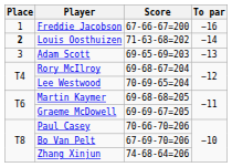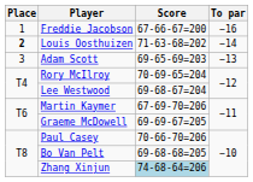Rory McIlroy | Score: 69-68-67=204 -> 70-69-65=204
Lee Westwood | Score: 70-69-65=204 -> 69-68-67=204
Martin Kaymer | Score: 69-68-68=205 -> 67-69-70=206
Bo Van Pelt | Score: 67-69-70=206 -> 69-68-68=205
Zhang Xinjun | Score: no background -> lightblue background
